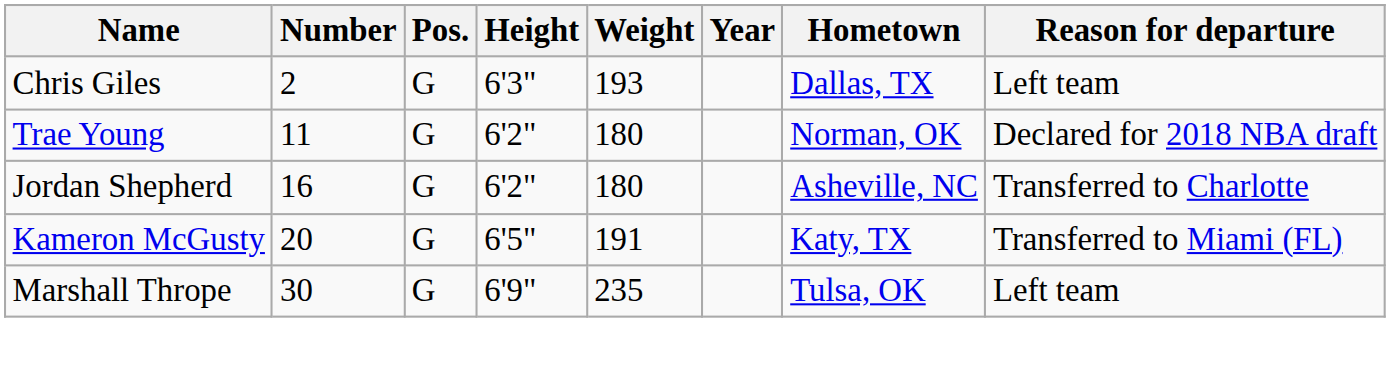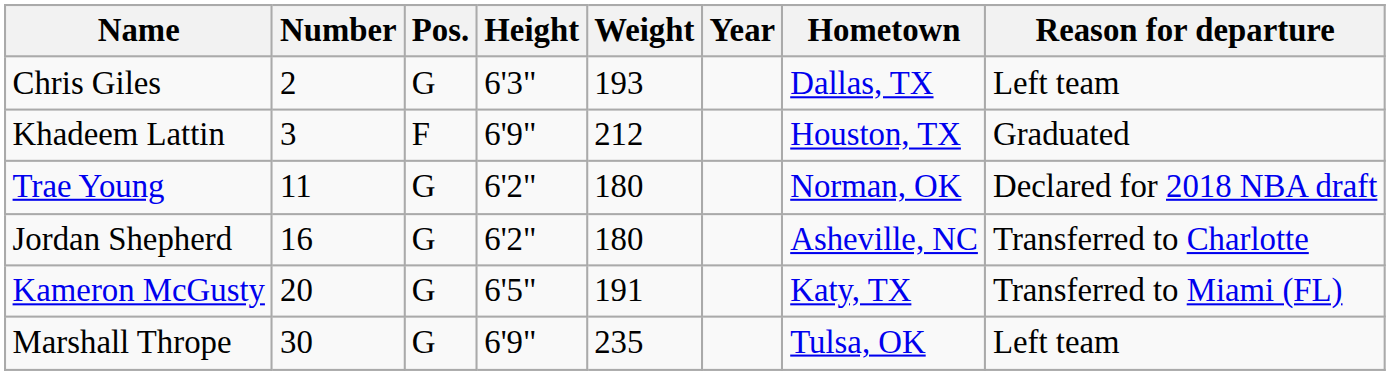+ row: Khadeem Lattin | 3 | F | 6'9" | 212 | Houston, TX | Graduated
